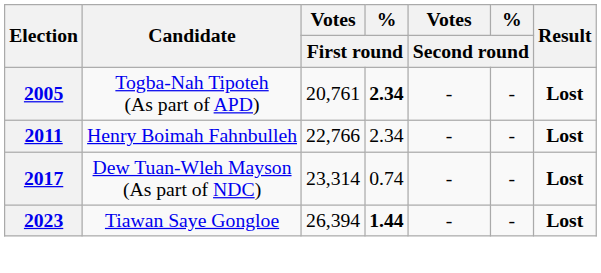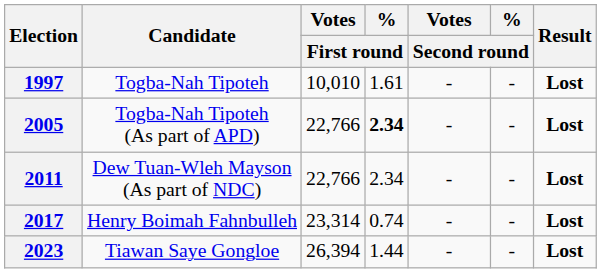+ row: 1997 | Togba-Nah Tipoteh | 10,010 | 1.61 | - | - | Lost
2005 | Votes / First round: 20,761 -> 22,766
2011 | Candidate: Henry Boimah Fahnbulleh -> Dew Tuan-Wleh Mayson (As part of NDC)
2017 | Candidate: Dew Tuan-Wleh Mayson (As part of NDC) -> Henry Boimah Fahnbulleh
2023 | % / First round: bold -> normal
